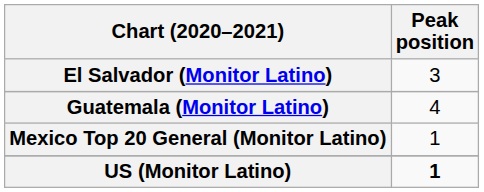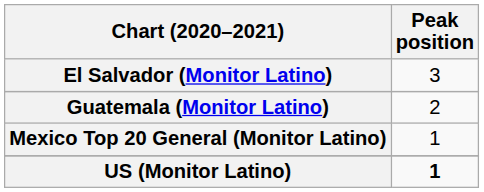Guatemala (Monitor Latino) | Peak position: 4 -> 2
